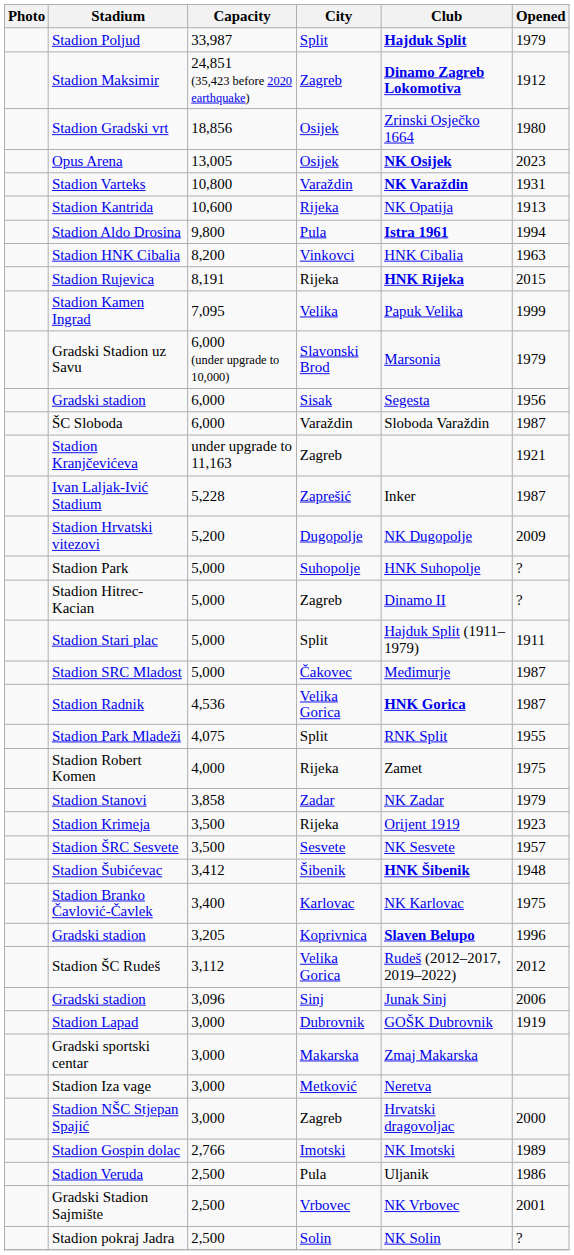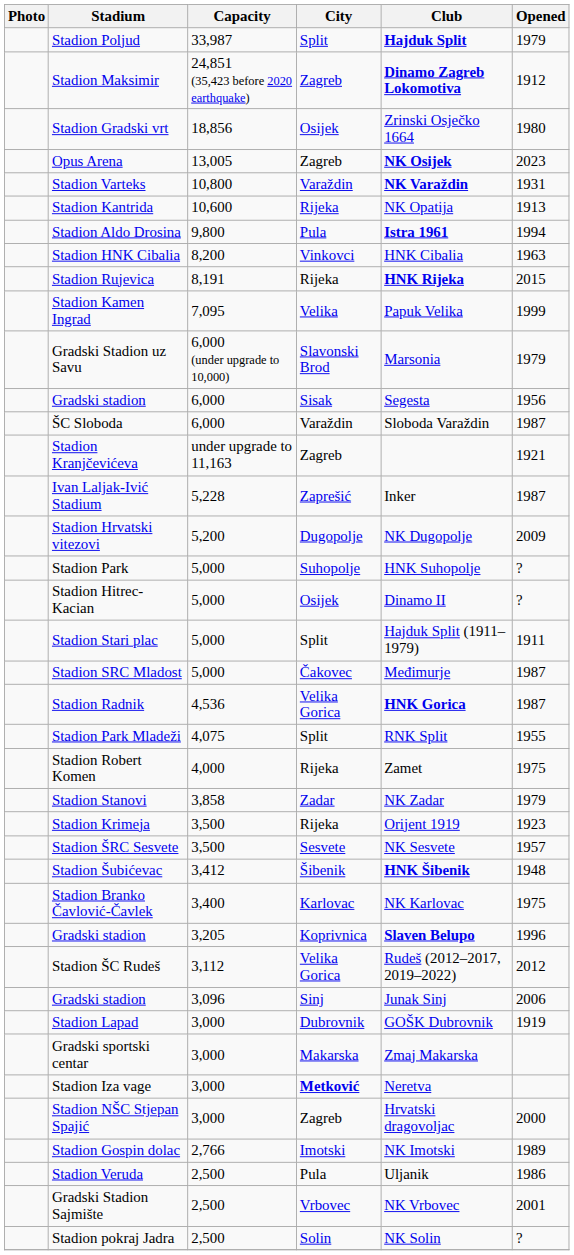Opus Arena | City: Osijek -> Zagreb
Stadion Hitrec-Kacian | City: Zagreb -> Osijek
Stadion Iza vage | City: normal -> bold
